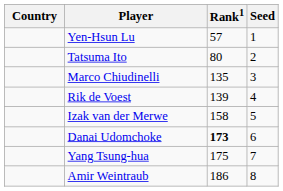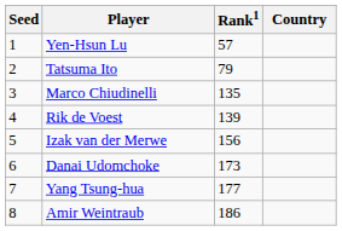columns swapped: Country <-> Seed
Tatsuma Ito | Rank1: 80 -> 79
Izak van der Merwe | Rank1: 158 -> 156
Danai Udomchoke | Rank1: bold -> normal
Yang Tsung-hua | Rank1: 175 -> 177
